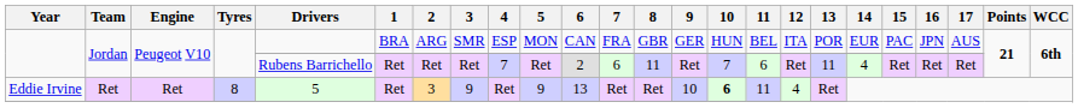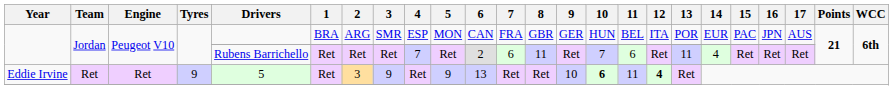Eddie Irvine | Tyres: 8 -> 9
Eddie Irvine | 12: normal -> bold
